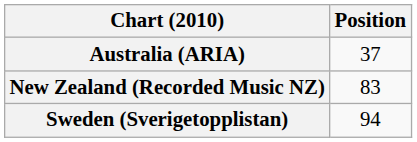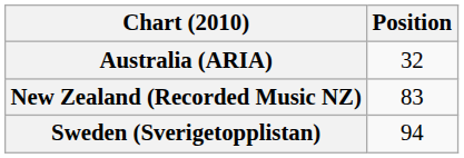Australia (ARIA) | Position: 37 -> 32
